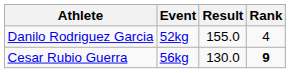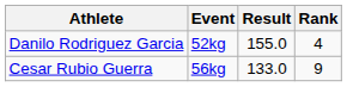Cesar Rubio Guerra | Result: 130.0 -> 133.0
Cesar Rubio Guerra | Rank: bold -> normal
